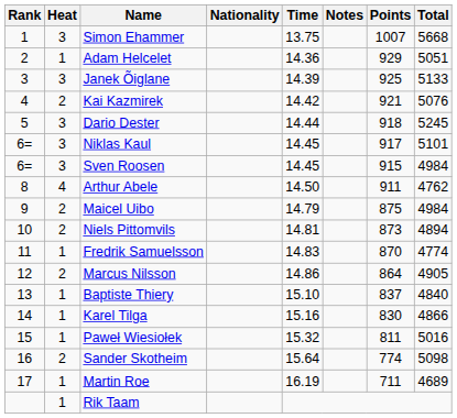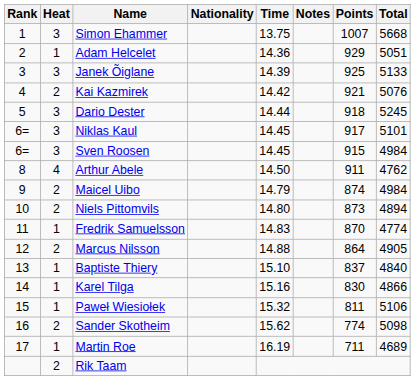Maicel Uibo | Points: 875 -> 874
Niels Pittomvils | Time: 14.81 -> 14.80
Marcus Nilsson | Time: 14.86 -> 14.88
Paweł Wiesiołek | Total: 5016 -> 5106
Sander Skotheim | Time: 15.64 -> 15.62
Rik Taam | Heat: 1 -> 2
